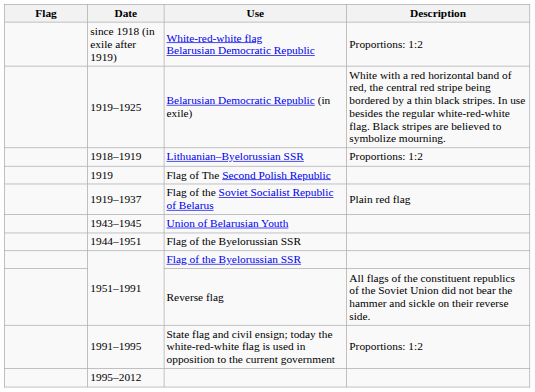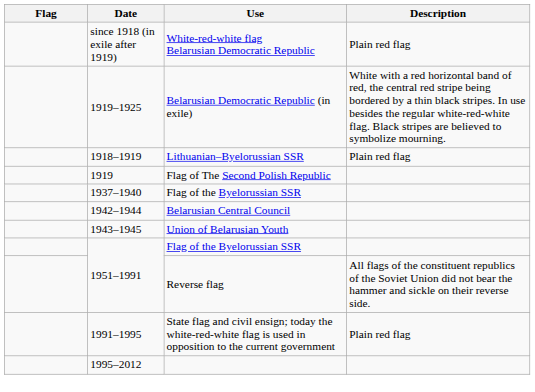since 1918 (in exile after 1919) | Description: Proportions: 1:2 -> Plain red flag
1918–1919 | Description: Proportions: 1:2 -> Plain red flag
- row: 1919–1937 | Flag of the Soviet Socialist Republic of Belarus | Plain red flag
+ row: 1937–1940 | Flag of the Byelorussian SSR
+ row: 1942–1944 | Belarusian Central Council
- row: 1944–1951 | Flag of the Byelorussian SSR
1991–1995 | Description: Proportions: 1:2 -> Plain red flag
